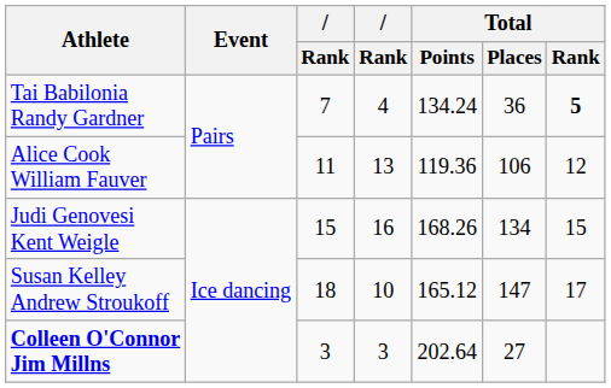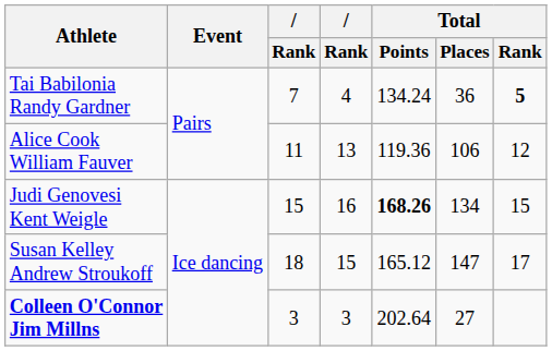Judi Genovesi Kent Weigle | Total / Points: normal -> bold
Susan Kelley Andrew Stroukoff | column 4: 10 -> 15
